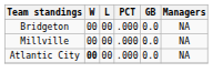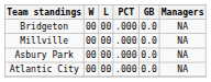+ row: Asbury Park | 00 | 00 | .000 | 0.0 | NA
Atlantic City | W: bold -> normal
